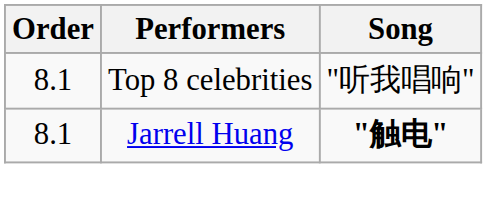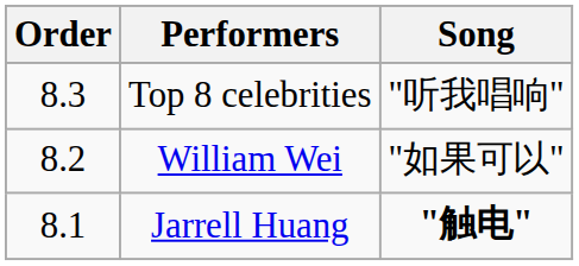Top 8 celebrities | Order: 8.1 -> 8.3
+ row: 8.2 | William Wei | "如果可以"
